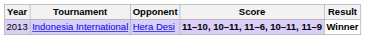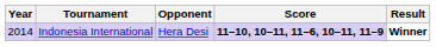Indonesia International | Year: 2013 -> 2014
